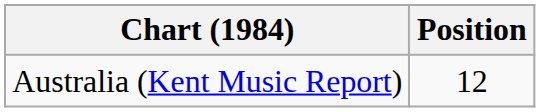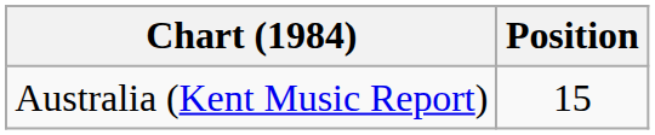Australia (Kent Music Report) | Position: 12 -> 15
